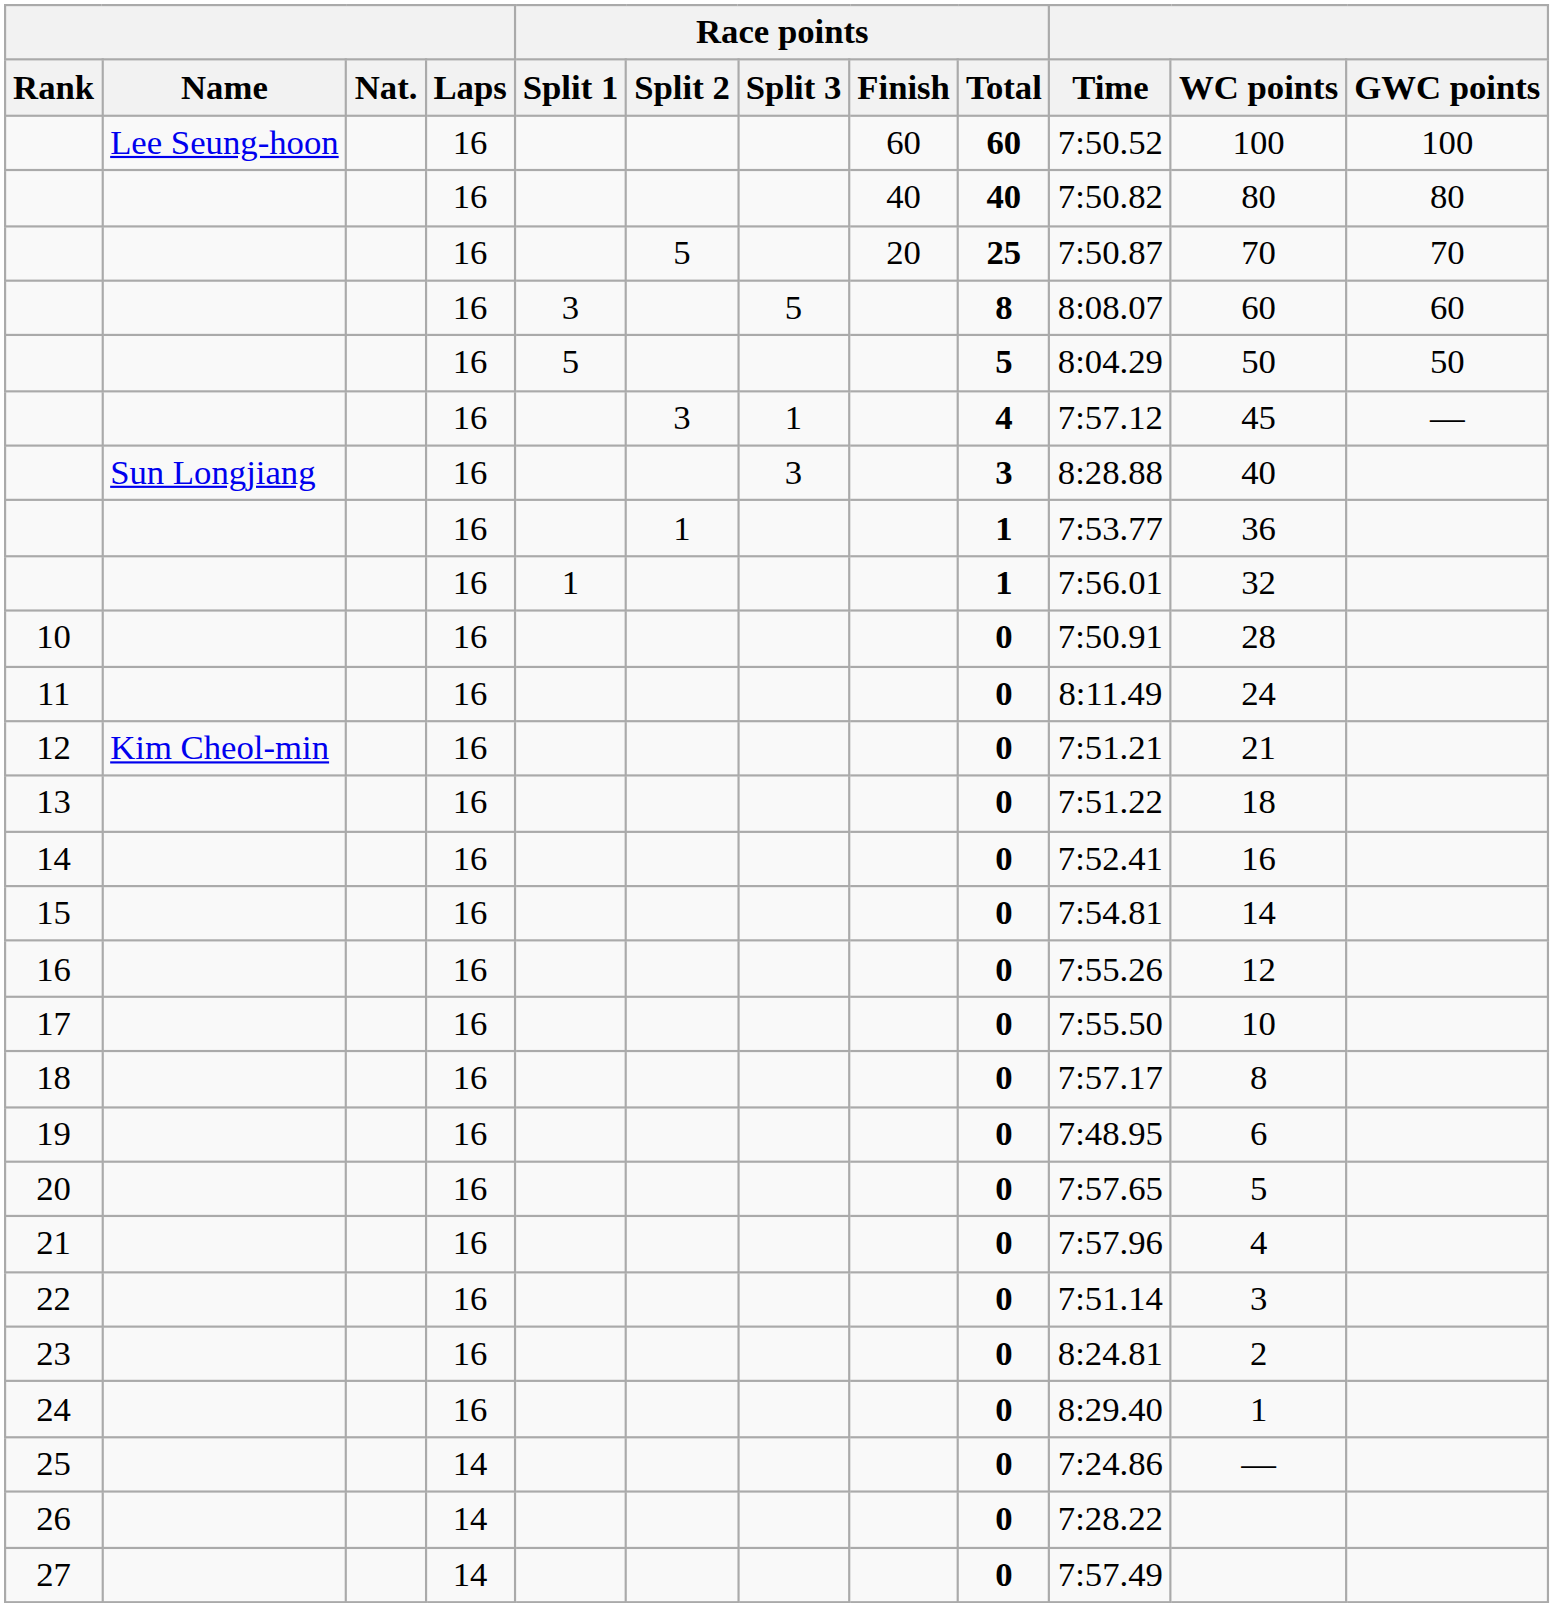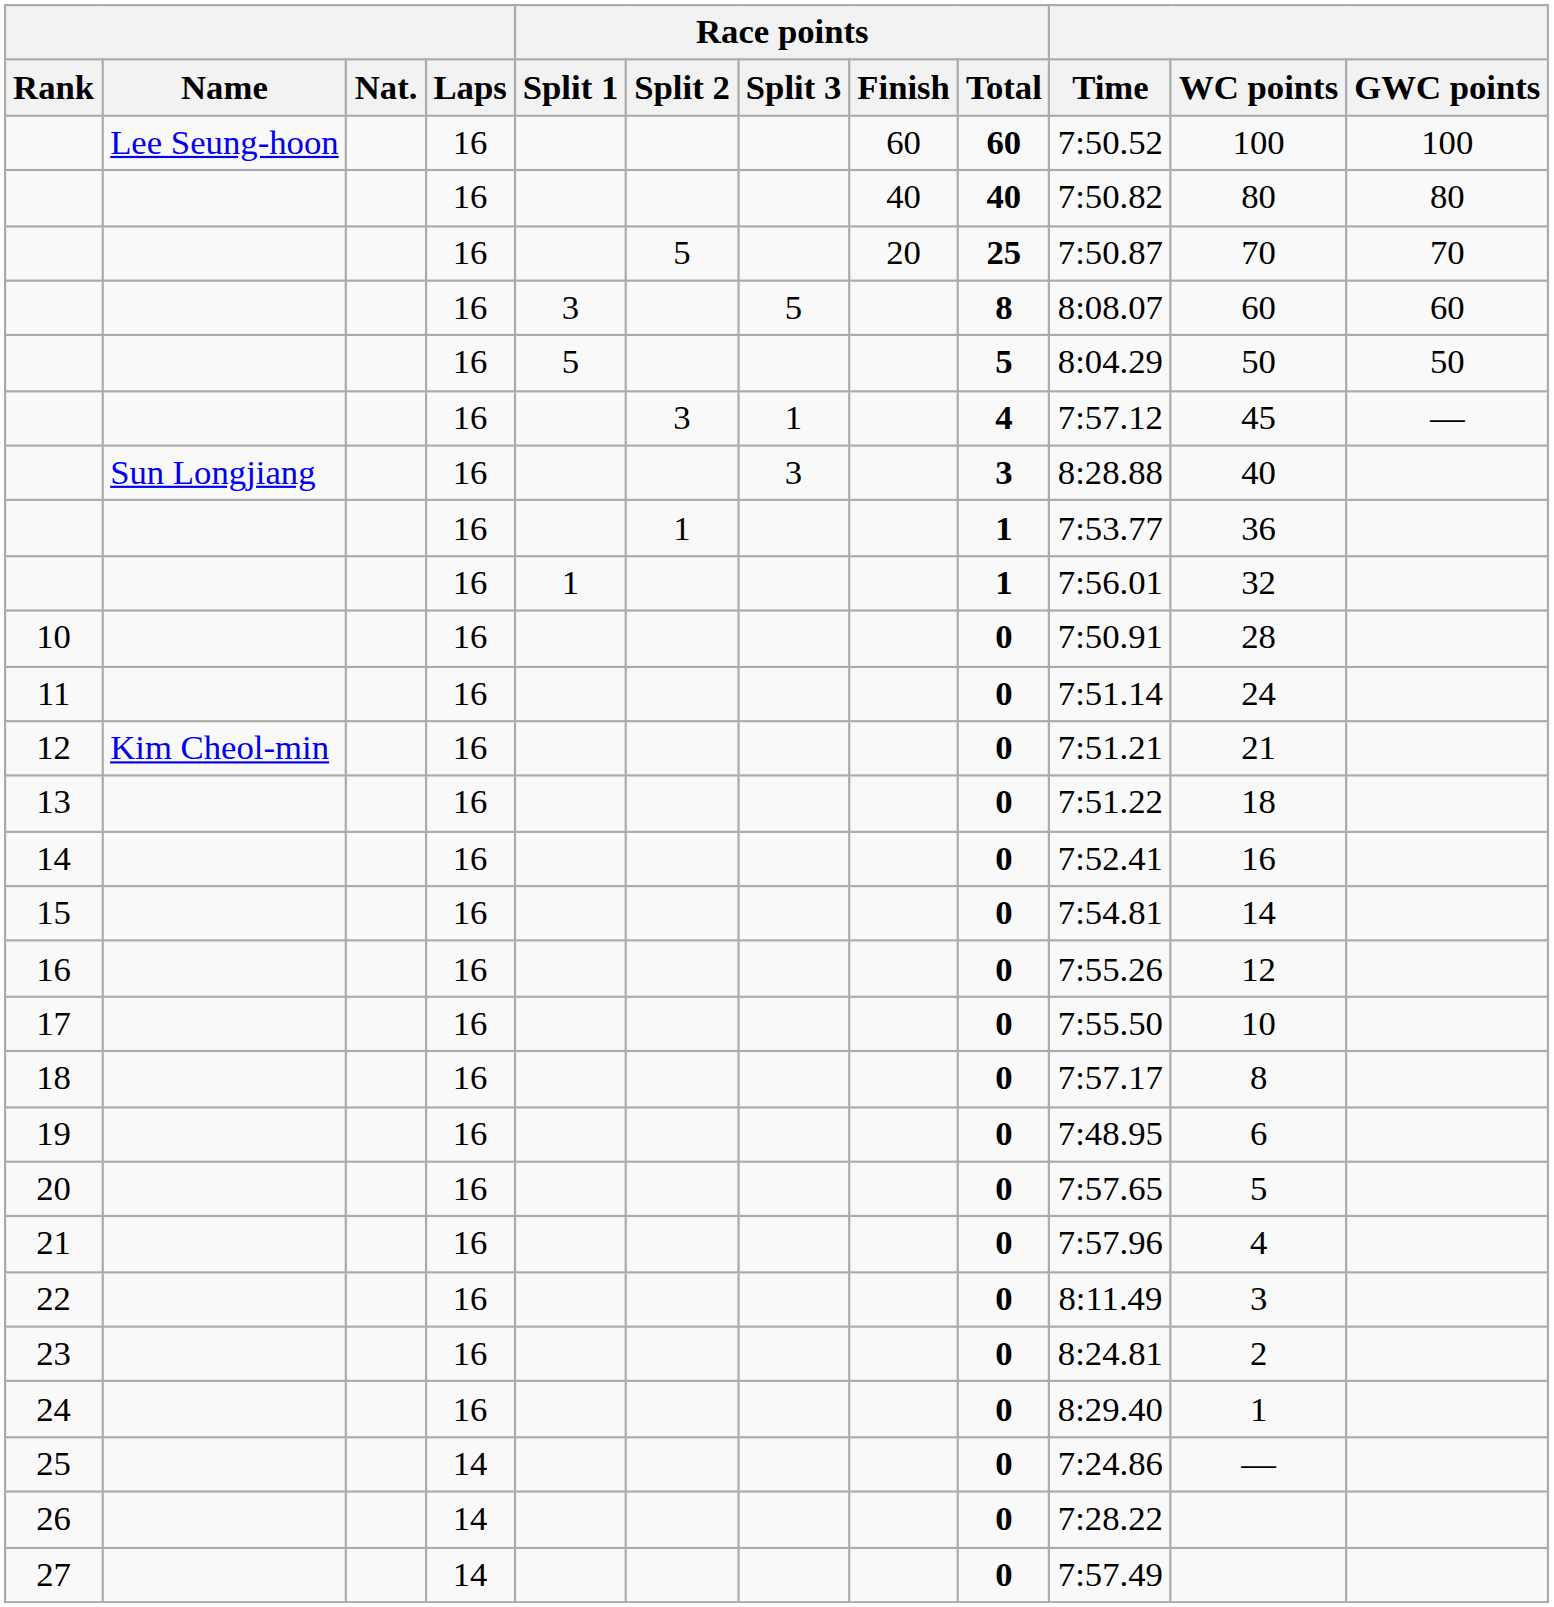11 | Time: 8:11.49 -> 7:51.14
22 | Time: 7:51.14 -> 8:11.49
